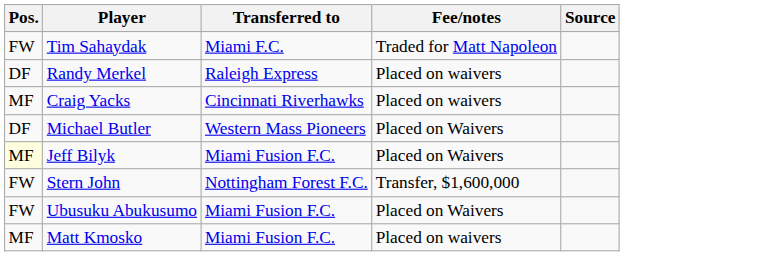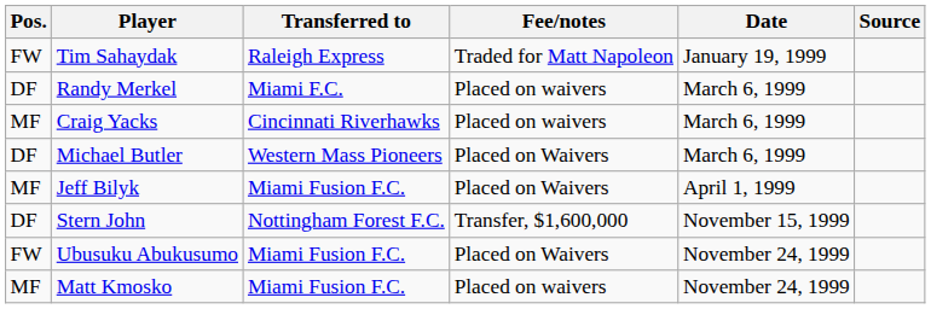+ column: Date | January 19, 1999 | March 6, 1999 | March 6, 1999 | March 6, 1999 | April 1, 1999 | November 15, 1999 | November 24, 1999 | November 24, 1999
Tim Sahaydak | Transferred to: Miami F.C. -> Raleigh Express
Randy Merkel | Transferred to: Raleigh Express -> Miami F.C.
Jeff Bilyk | Pos.: lightyellow background -> no background
Stern John | Pos.: FW -> DF
